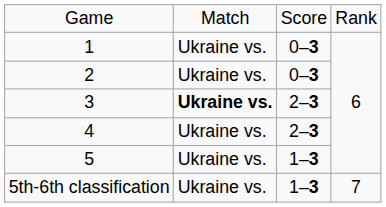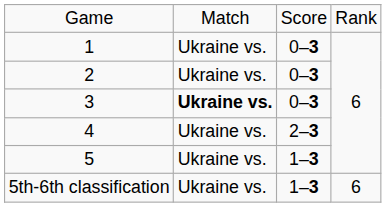3 | column 3: 2–3 -> 0–3
5th-6th classification | column 4: 7 -> 6
